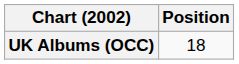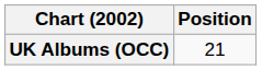UK Albums (OCC) | Position: 18 -> 21
